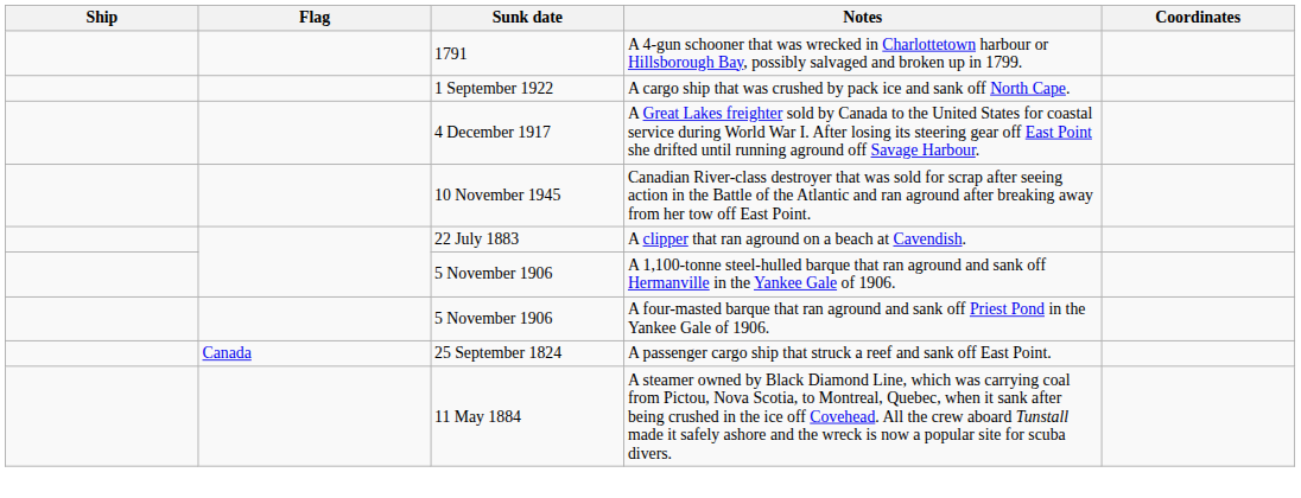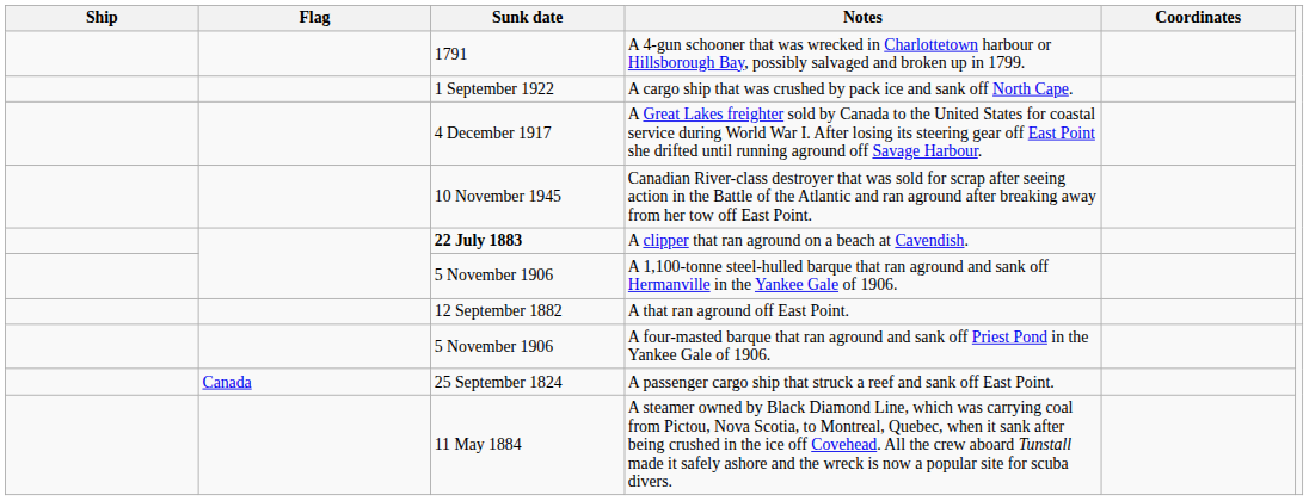A clipper that ran aground on a beach at Cavendish. | Sunk date: normal -> bold
+ row: 12 September 1882 | A that ran aground off East Point.
